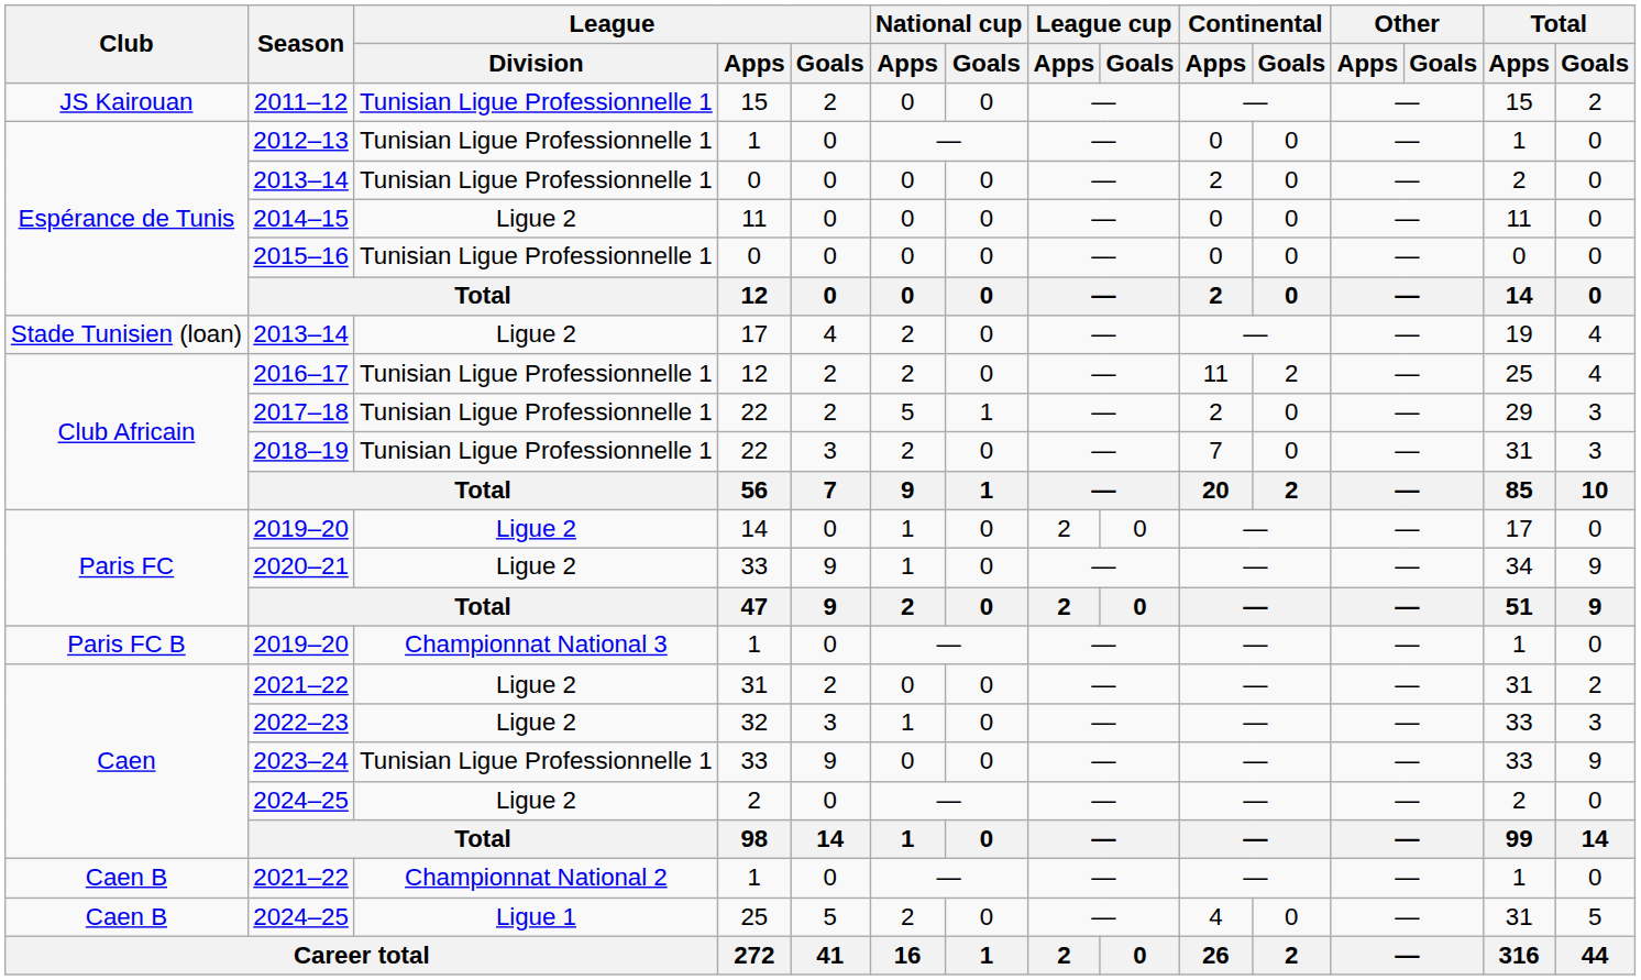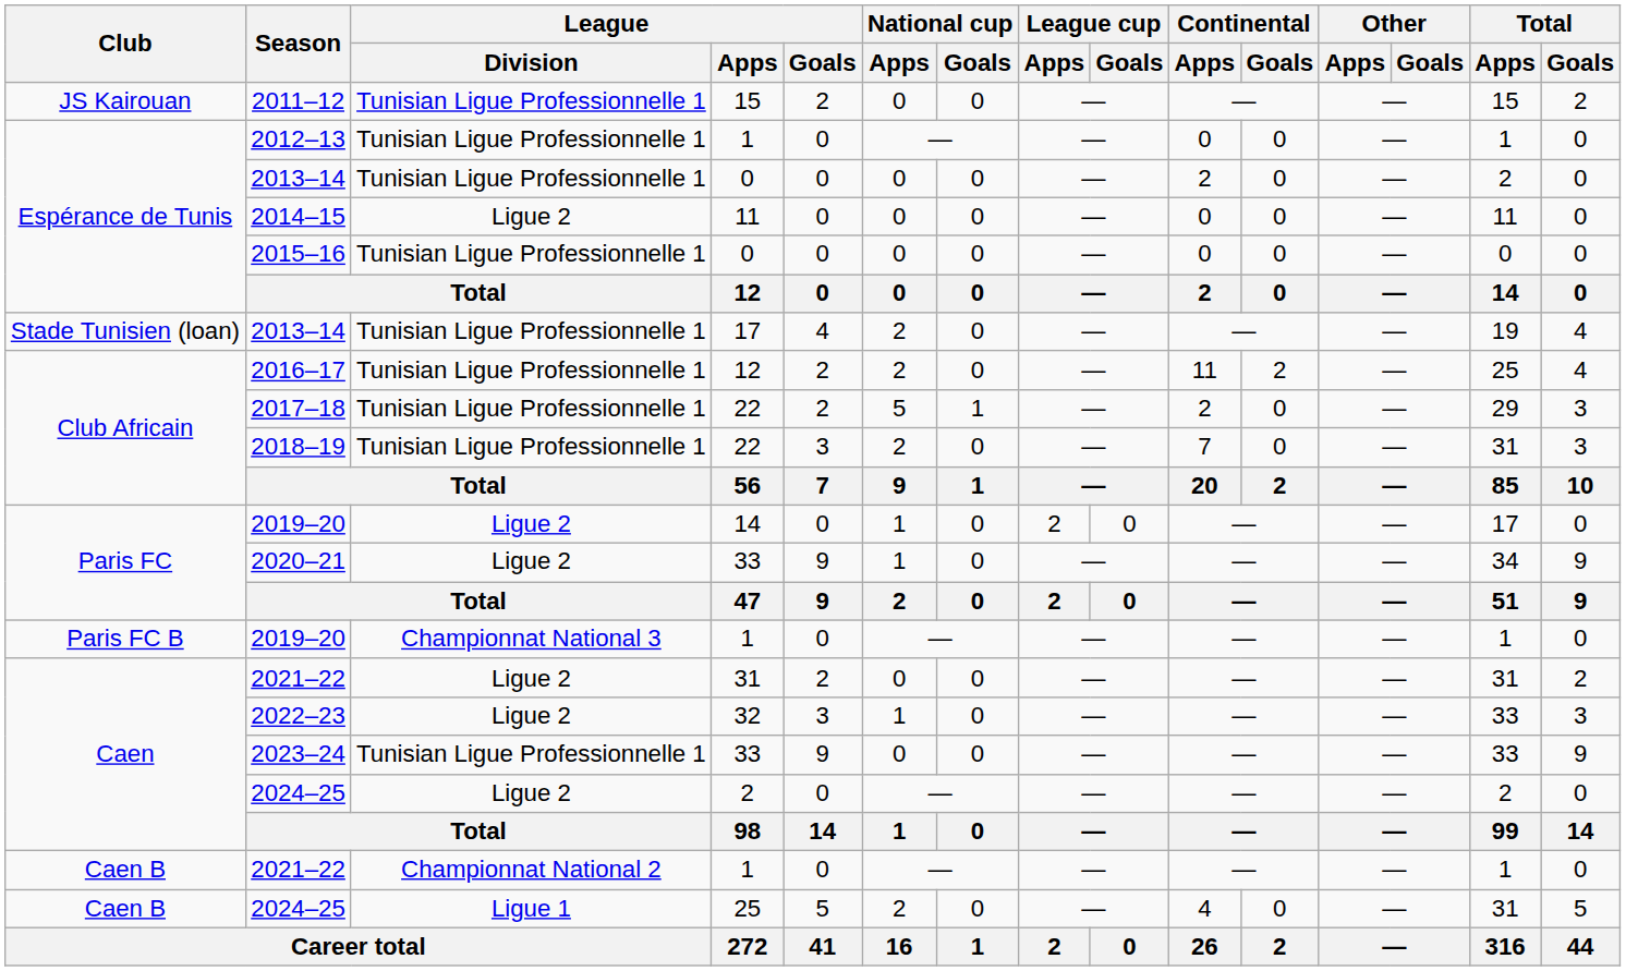2013–14 / 17 | League / Division: Ligue 2 -> Tunisian Ligue Professionnelle 1
